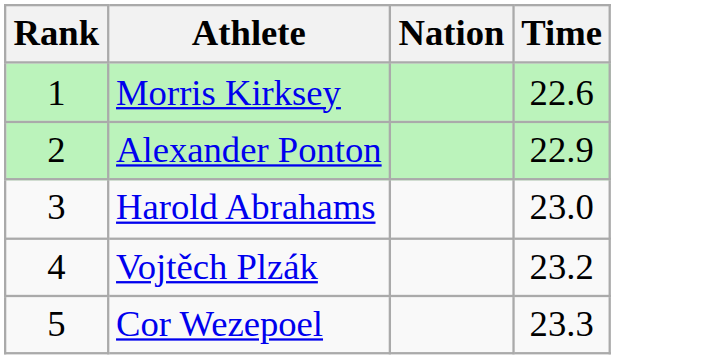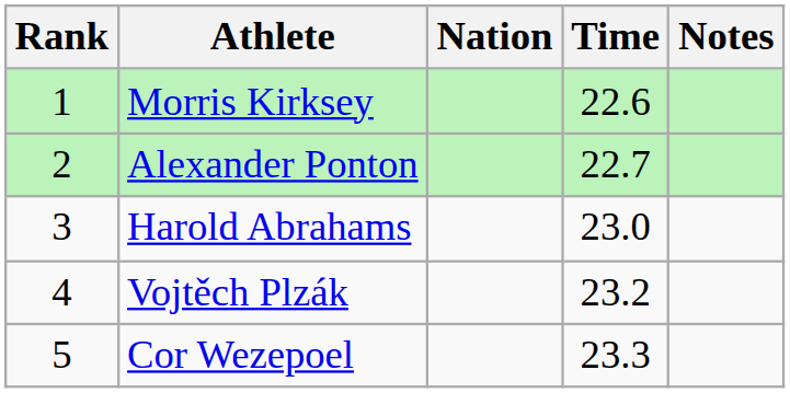+ column: Notes
Alexander Ponton | Time: 22.9 -> 22.7
